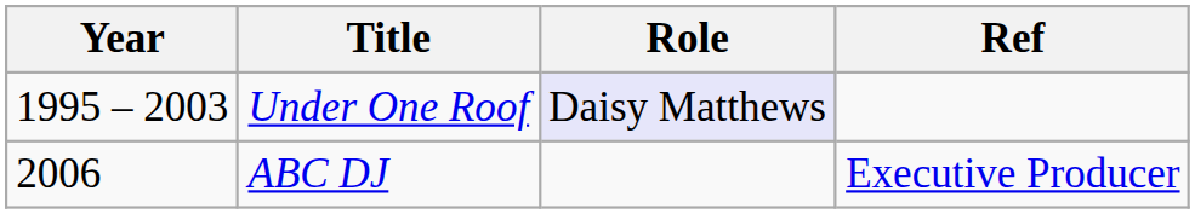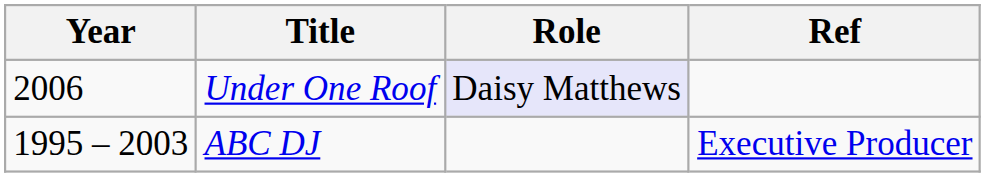Under One Roof | Year: 1995 – 2003 -> 2006
ABC DJ | Year: 2006 -> 1995 – 2003
